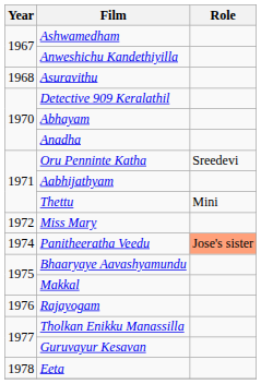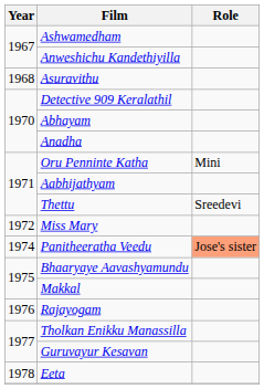Oru Penninte Katha | Role: Sreedevi -> Mini
Thettu | Role: Mini -> Sreedevi
